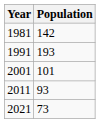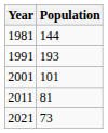1981 | Population: 142 -> 144
2011 | Population: 93 -> 81
